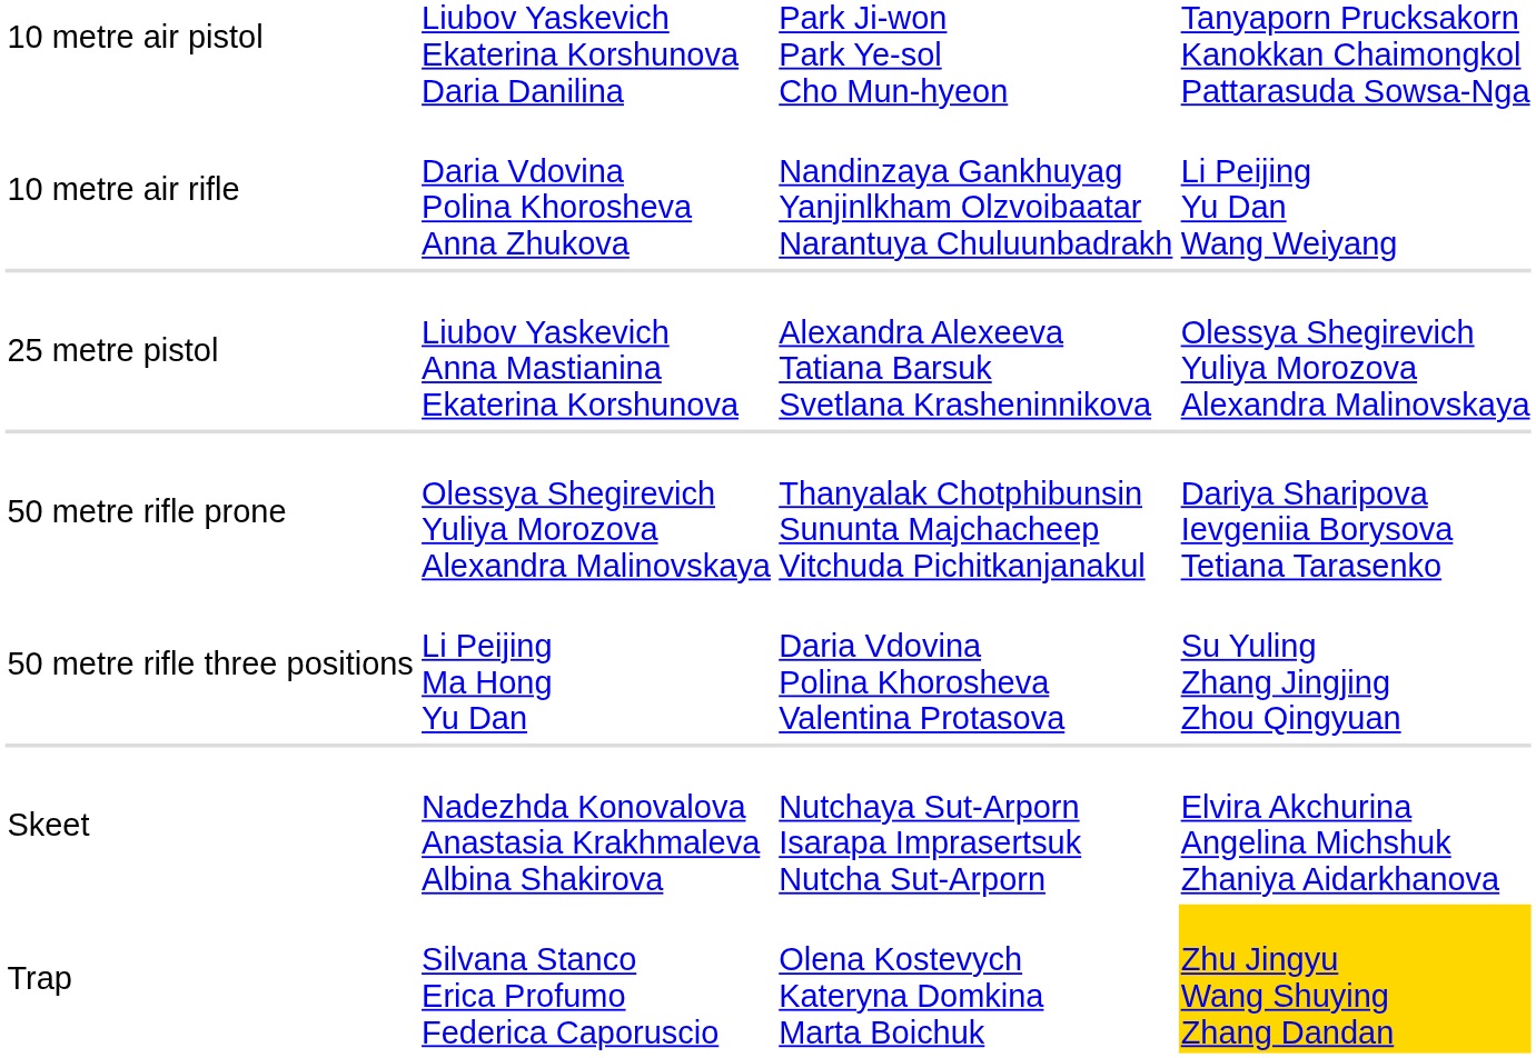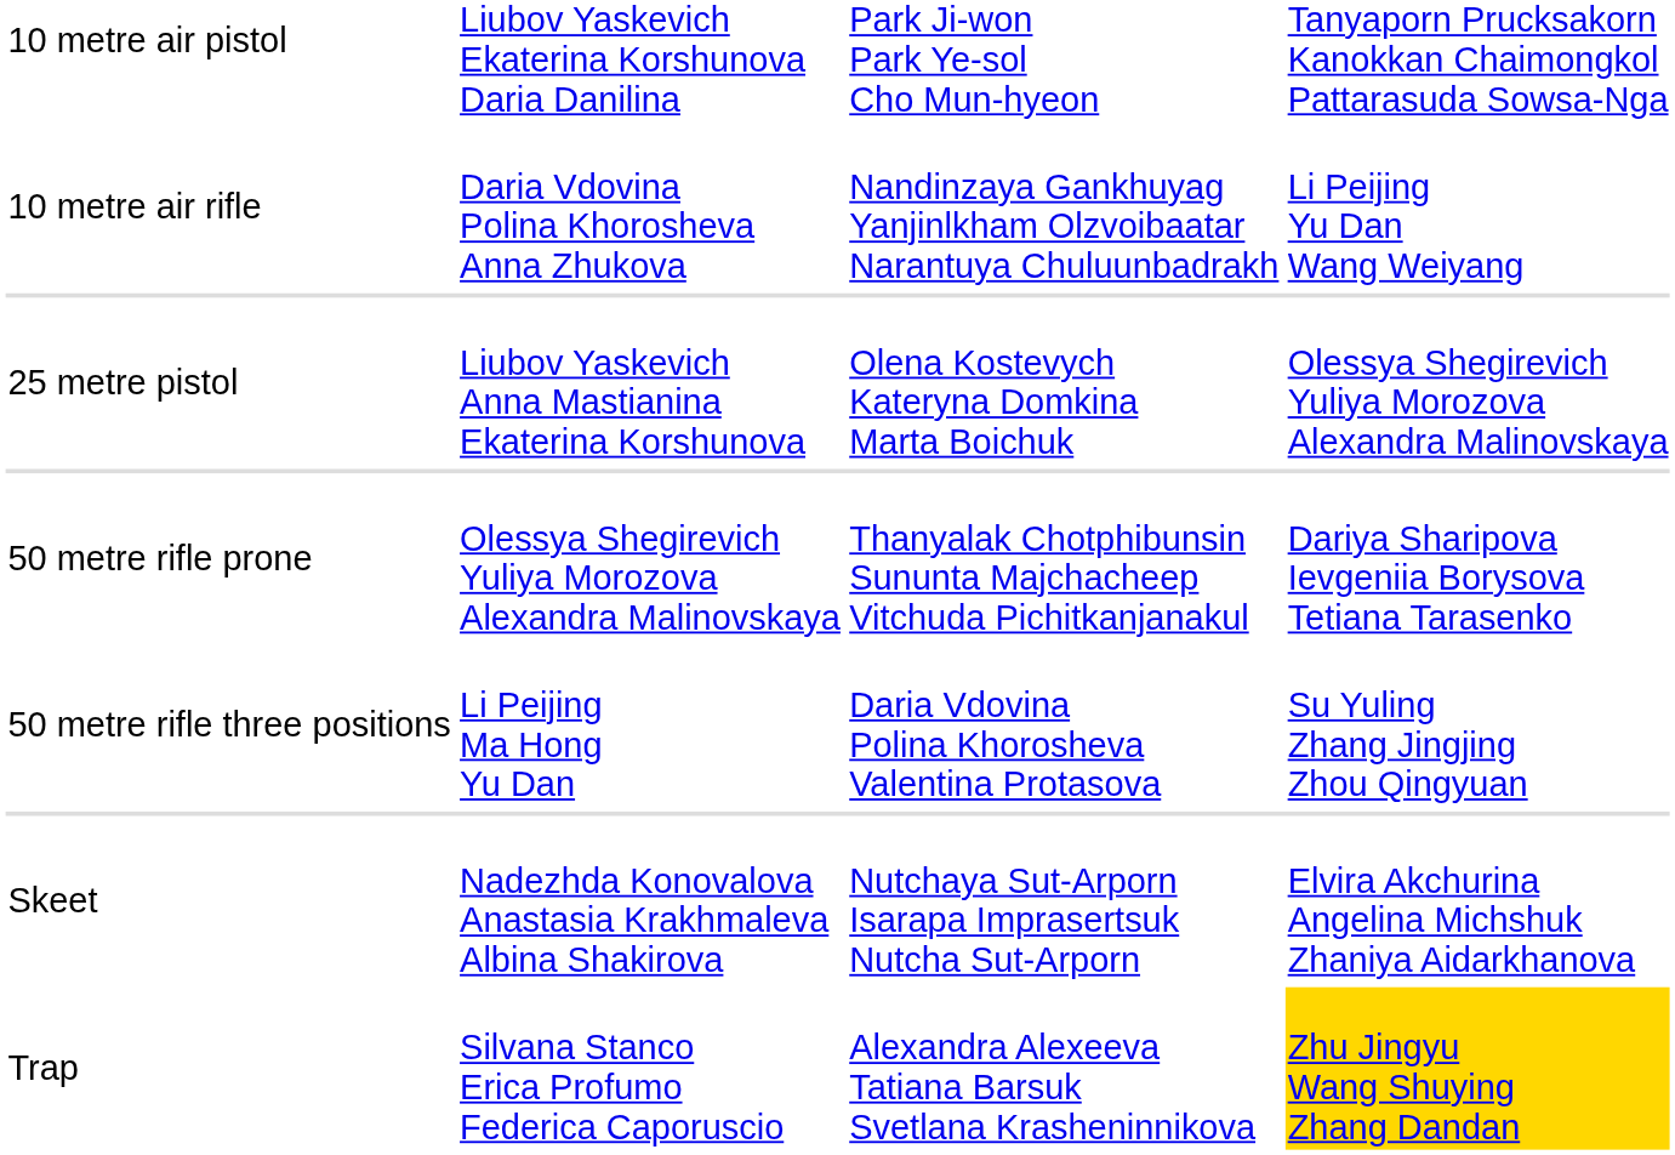25 metre pistol | column 3: Alexandra Alexeeva Tatiana Barsuk Svetlana Krasheninnikova -> Olena Kostevych Kateryna Domkina Marta Boichuk
Trap | column 3: Olena Kostevych Kateryna Domkina Marta Boichuk -> Alexandra Alexeeva Tatiana Barsuk Svetlana Krasheninnikova
